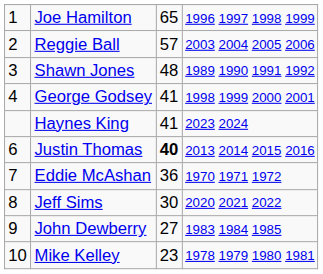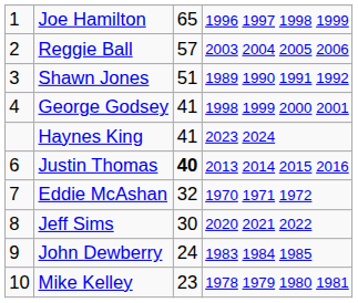Shawn Jones | column 3: 48 -> 51
Eddie McAshan | column 3: 36 -> 32
John Dewberry | column 3: 27 -> 24
